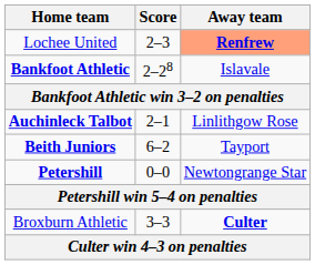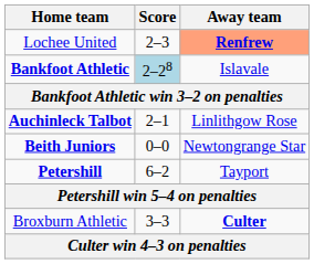Bankfoot Athletic | Score: no background -> lightblue background
Beith Juniors | Score: 6–2 -> 0–0
Beith Juniors | Away team: Tayport -> Newtongrange Star
Petershill | Score: 0–0 -> 6–2
Petershill | Away team: Newtongrange Star -> Tayport
